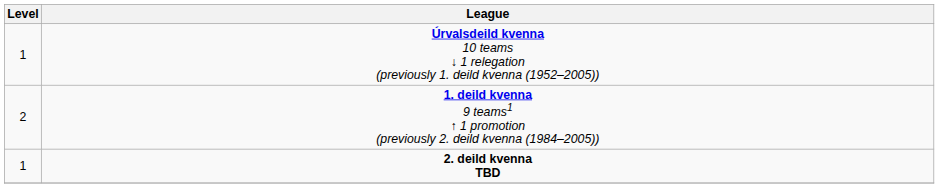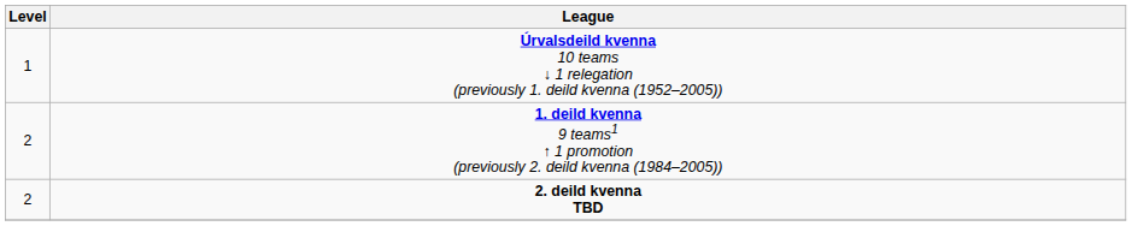2. deild kvenna TBD | Level: 1 -> 2
